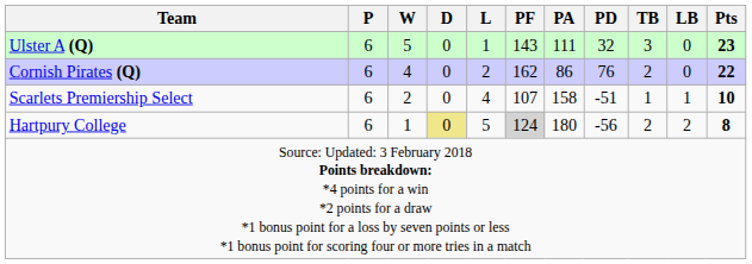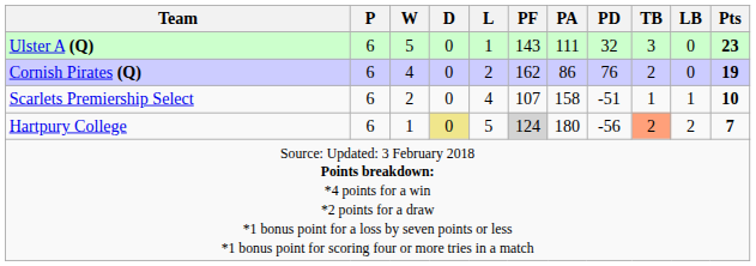Cornish Pirates (Q) | Pts: 22 -> 19
Hartpury College | TB: no background -> lightsalmon background
Hartpury College | Pts: 8 -> 7
